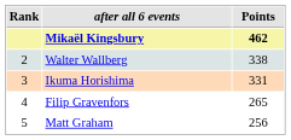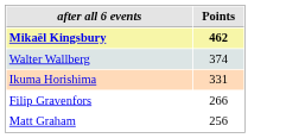- column: Rank | 2 | 3 | 4 | 5
Walter Wallberg | Points: 338 -> 374
Filip Gravenfors | Points: 265 -> 266
